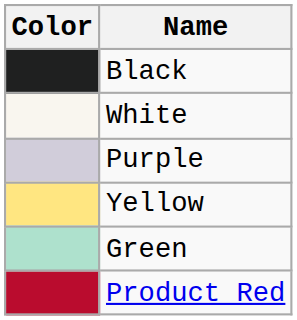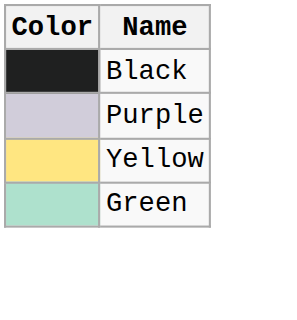- row: White
- row: Product Red
